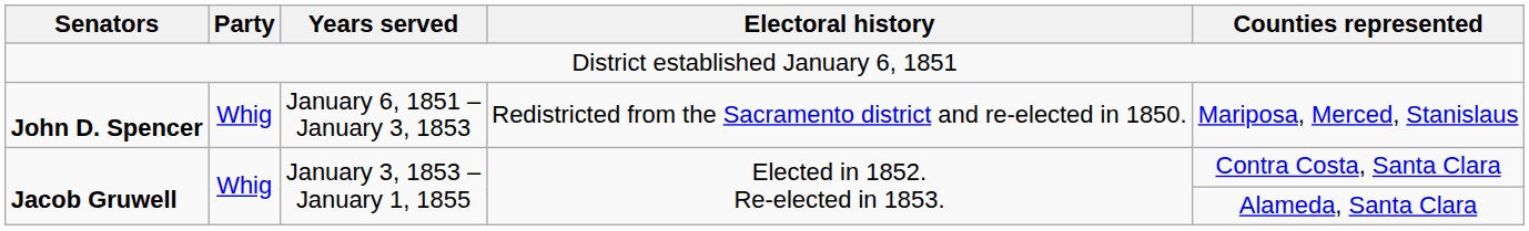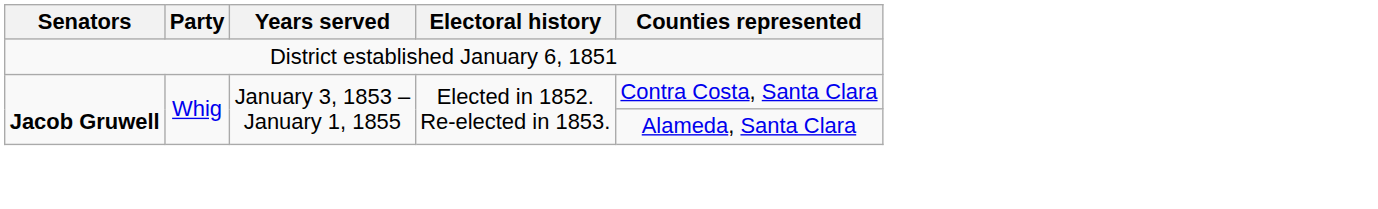- row: John D. Spencer | Whig | January 6, 1851 – January 3, 1853 | Redistricted from the Sacramento district and re-elected in 1850. | Mariposa, Merced, Stanislaus
